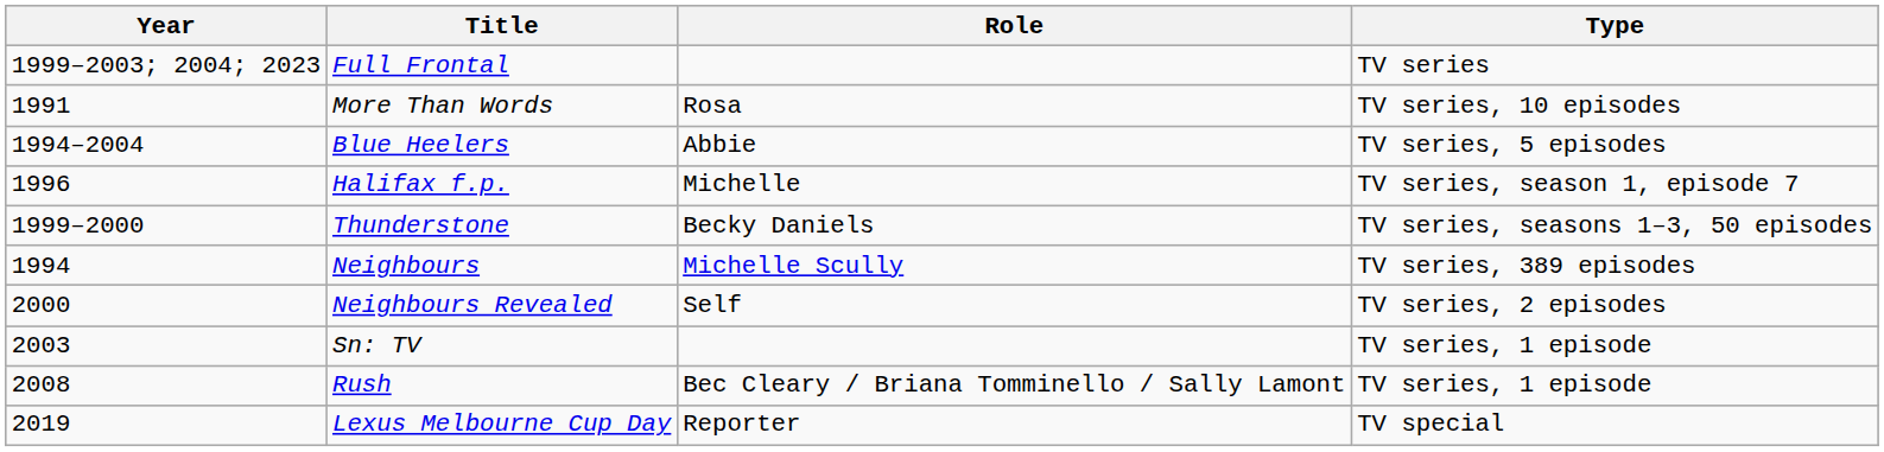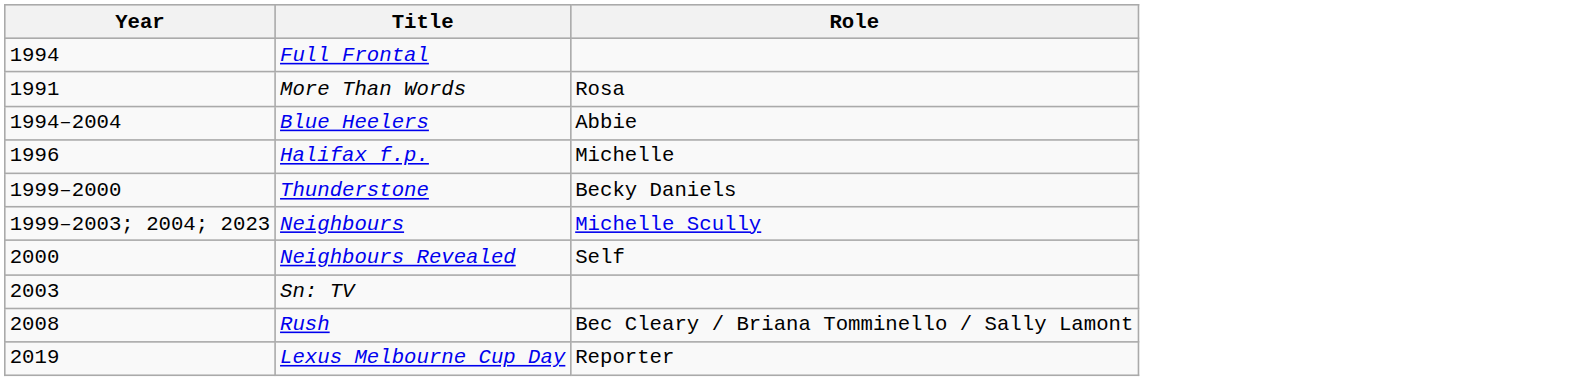- column: Type | TV series | TV series, 10 episodes | TV series, 5 episodes | TV series, season 1, episode 7 | TV series, seasons 1–3, 50 episodes | TV series, 389 episodes | TV series, 2 episodes | TV series, 1 episode | TV series, 1 episode | TV special
Full Frontal | Year: 1999–2003; 2004; 2023 -> 1994
Neighbours | Year: 1994 -> 1999–2003; 2004; 2023
